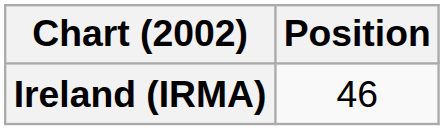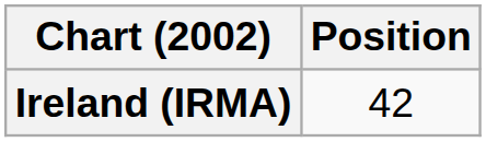Ireland (IRMA) | Position: 46 -> 42
